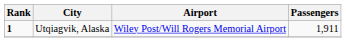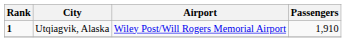Utqiagvik, Alaska | Passengers: 1,911 -> 1,910
